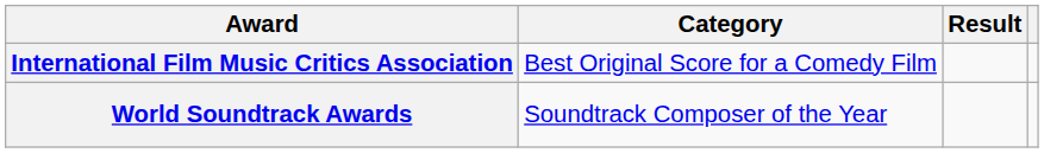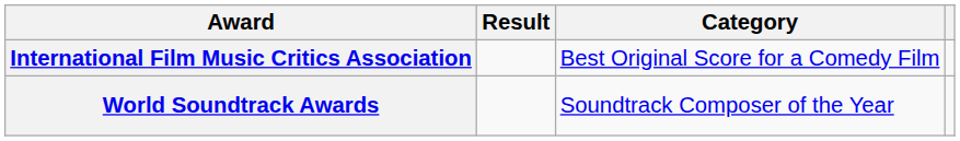columns swapped: Category <-> Result
